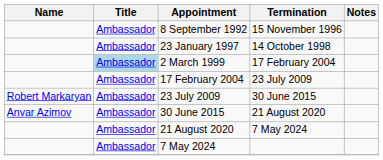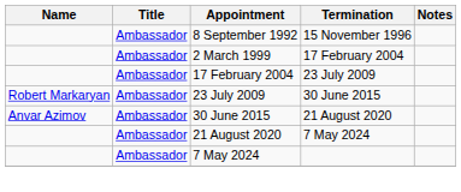- row: Ambassador | 23 January 1997 | 14 October 1998
2 March 1999 | Title: lightblue background -> no background
